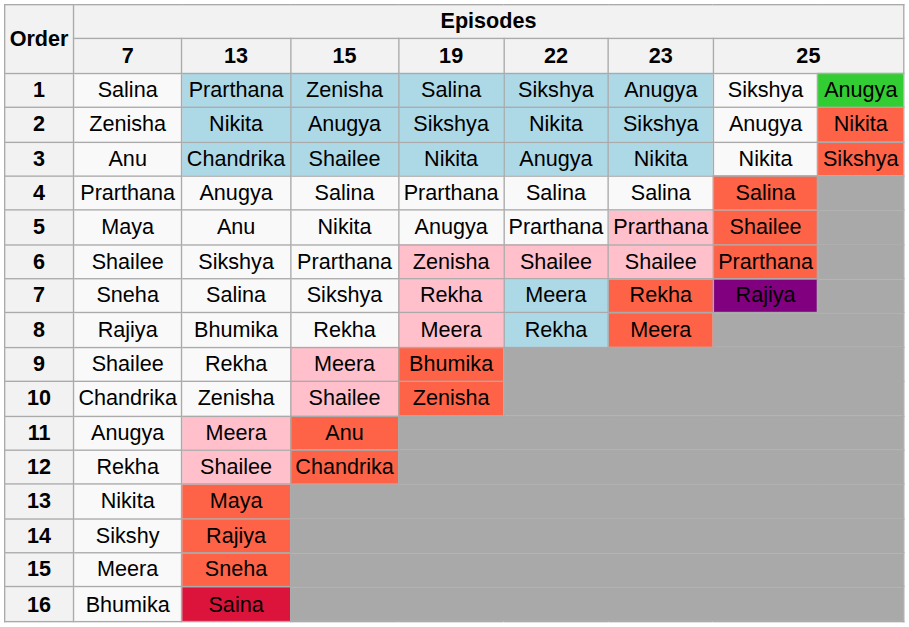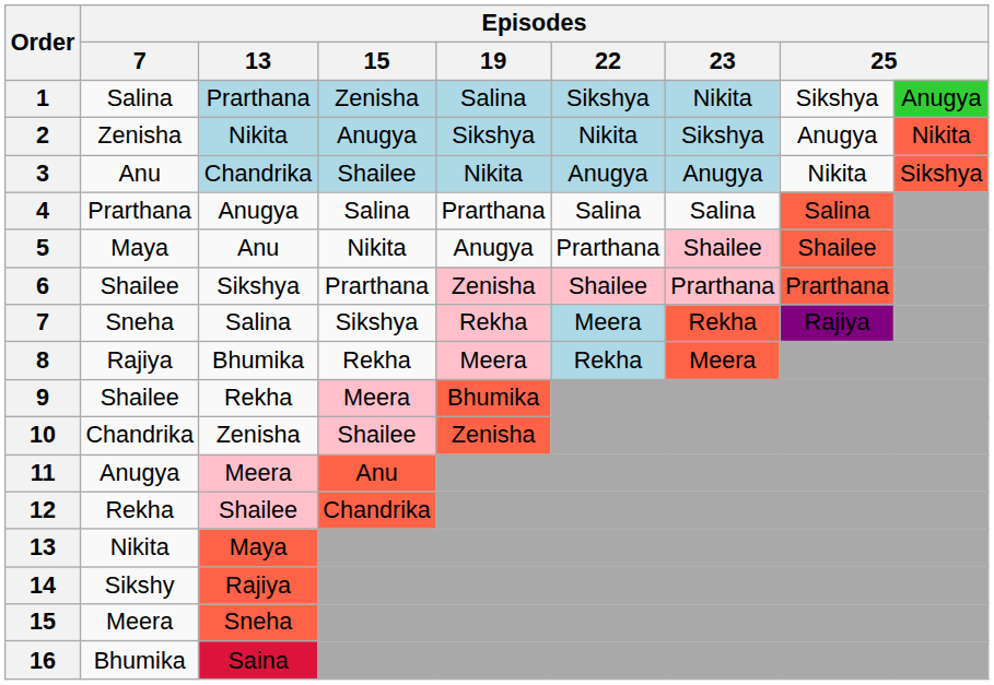1 | Episodes / 23: Anugya -> Nikita
3 | Episodes / 23: Nikita -> Anugya
5 | Episodes / 23: Prarthana -> Shailee
6 | Episodes / 23: Shailee -> Prarthana
